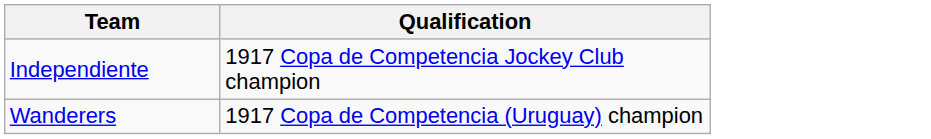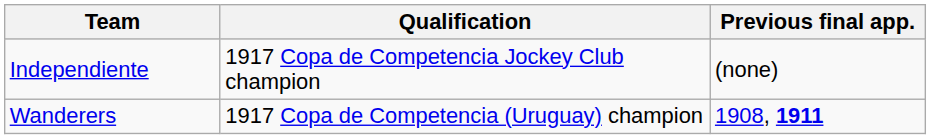+ column: Previous final app. | (none) | 1908, 1911
